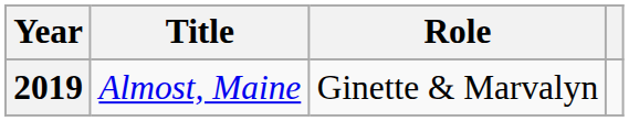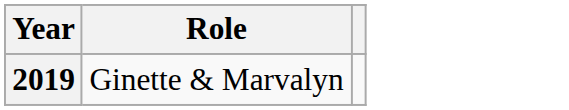- column: Title | Almost, Maine
